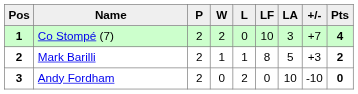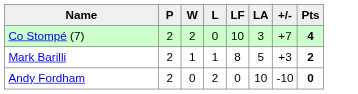- column: Pos | 1 | 2 | 3
